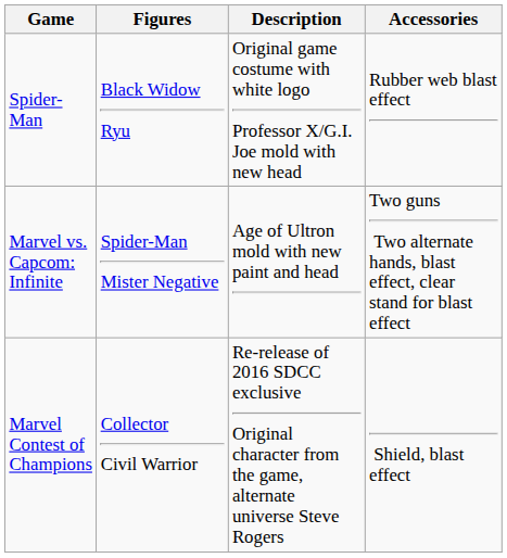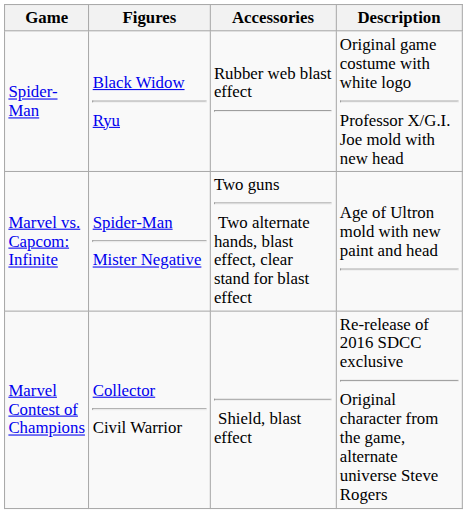columns swapped: Description <-> Accessories
